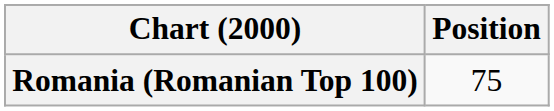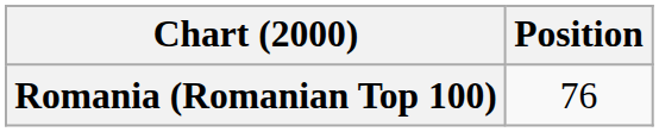Romania (Romanian Top 100) | Position: 75 -> 76
